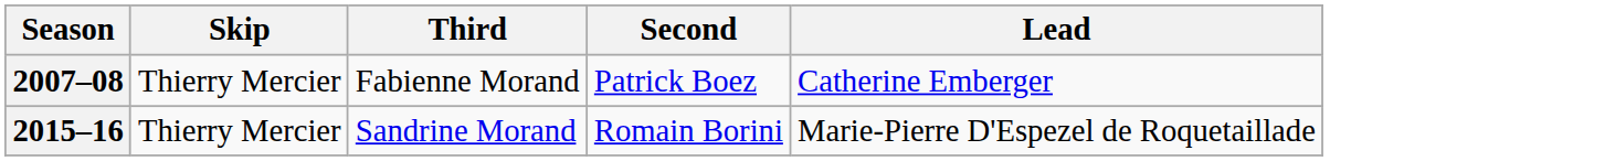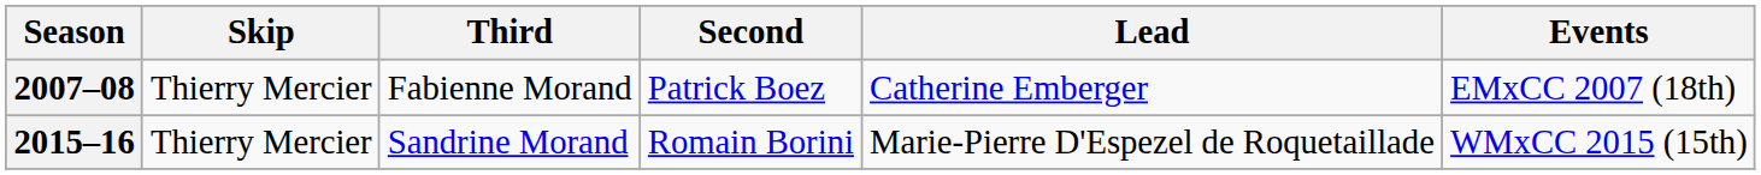+ column: Events | EMxCC 2007 (18th) | WMxCC 2015 (15th)
